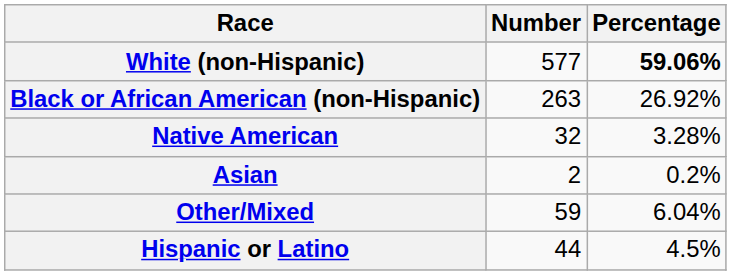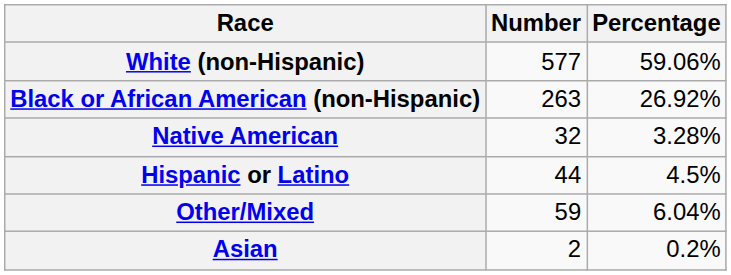White (non-Hispanic) | Percentage: bold -> normal
rows swapped: Asian <-> Hispanic or Latino
